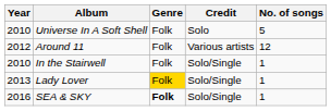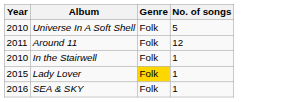- column: Credit | Solo | Various artists | Solo/Single | Solo/Single | Solo/Single
Around 11 | Year: 2012 -> 2011
Lady Lover | Year: 2013 -> 2015
SEA & SKY | Genre: bold -> normal
